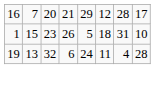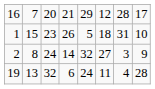+ row: 2 | 8 | 24 | 14 | 32 | 27 | 3 | 9
